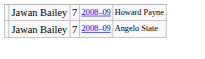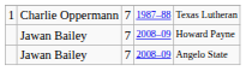+ row: 1 | Charlie Oppermann | 7 | 1987–88 | Texas Lutheran
